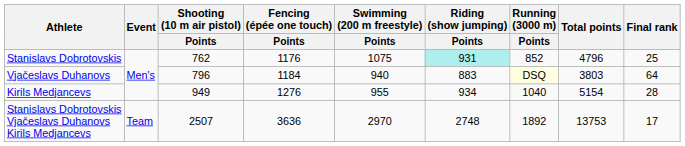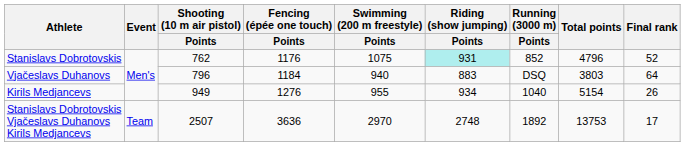Stanislavs Dobrotovskis | Final rank: 25 -> 52
Vjačeslavs Duhanovs | Running (3000 m) / Points: lightyellow background -> no background
Kirils Medjancevs | Final rank: 28 -> 26
